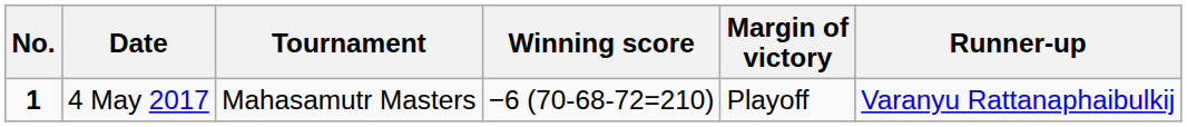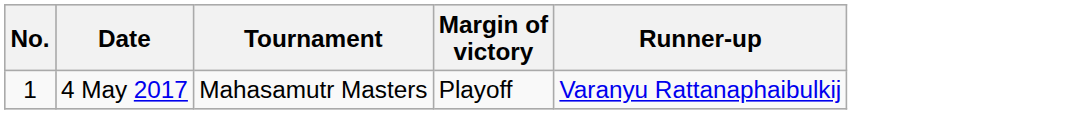- column: Winning score | −6 (70-68-72=210)
4 May 2017 | No.: bold -> normal
